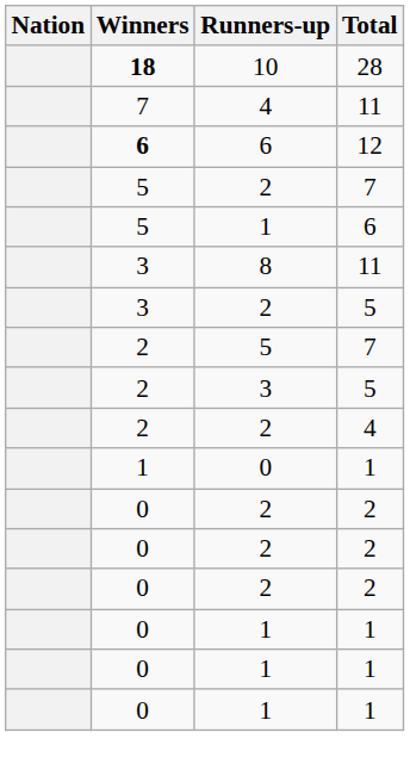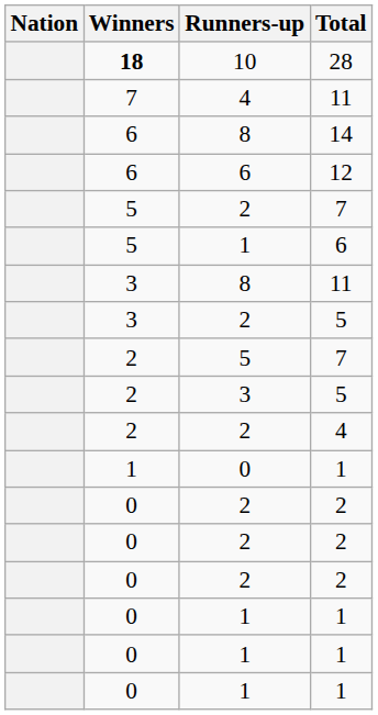+ row: 6 | 8 | 14
12 | Winners: bold -> normal
